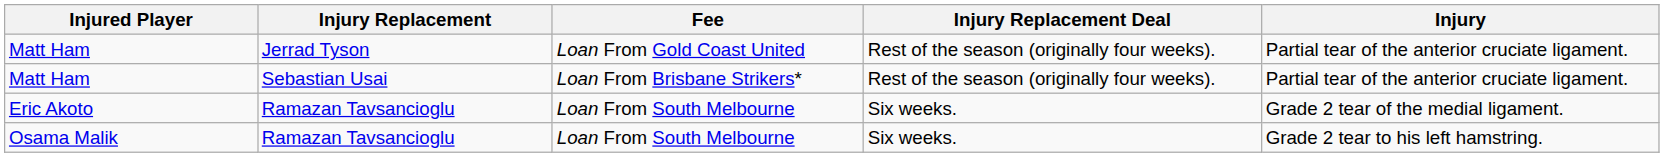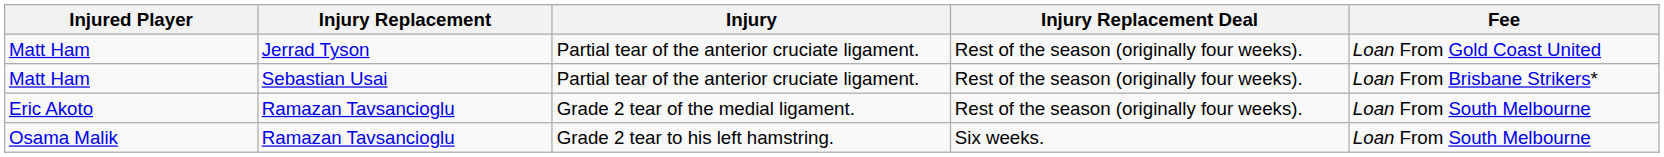columns swapped: Injury <-> Fee
Eric Akoto | Injury Replacement Deal: Six weeks. -> Rest of the season (originally four weeks).
